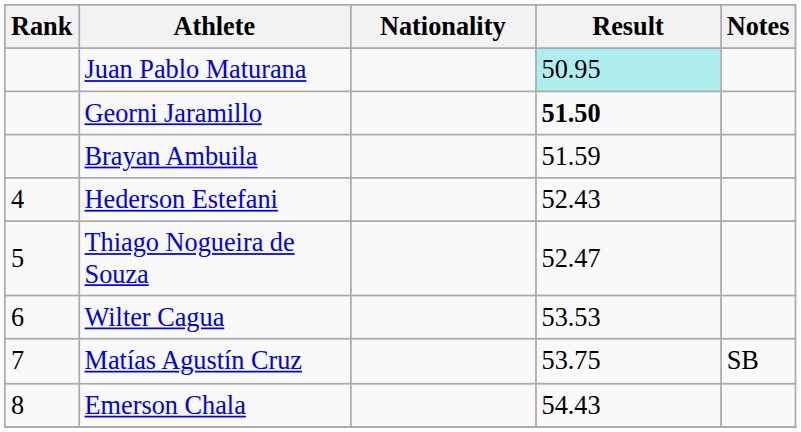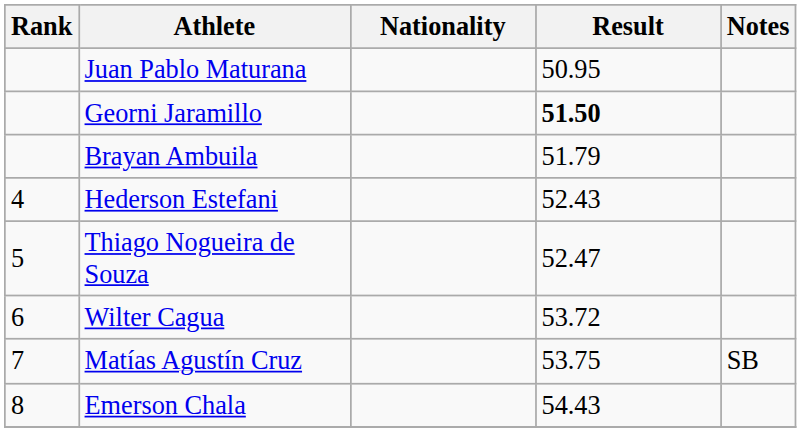Juan Pablo Maturana | Result: paleturquoise background -> no background
Brayan Ambuila | Result: 51.59 -> 51.79
Wilter Cagua | Result: 53.53 -> 53.72
